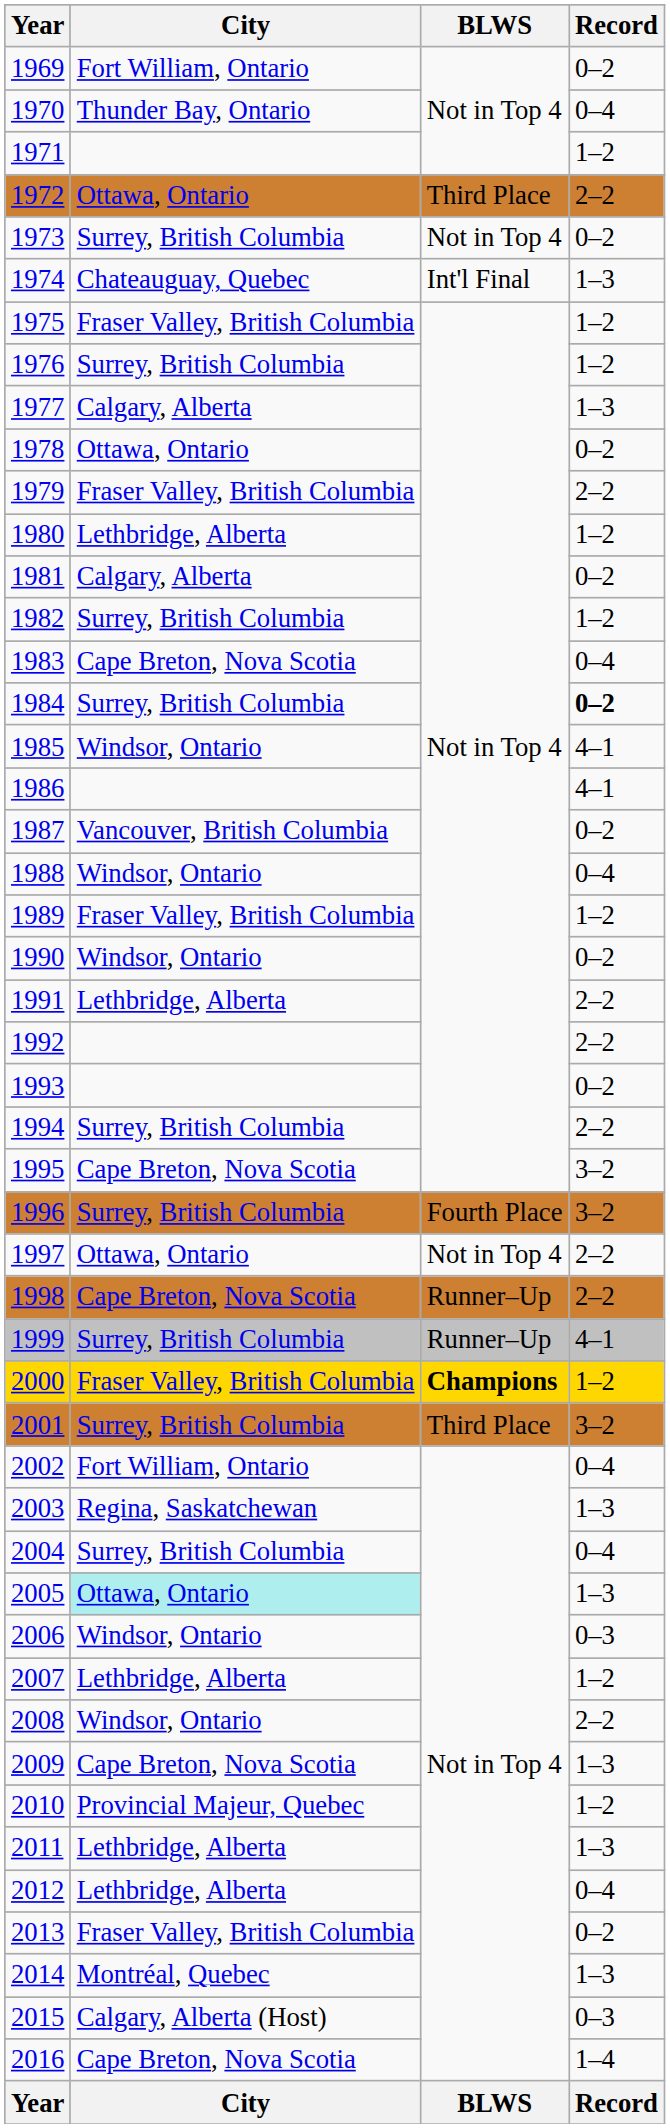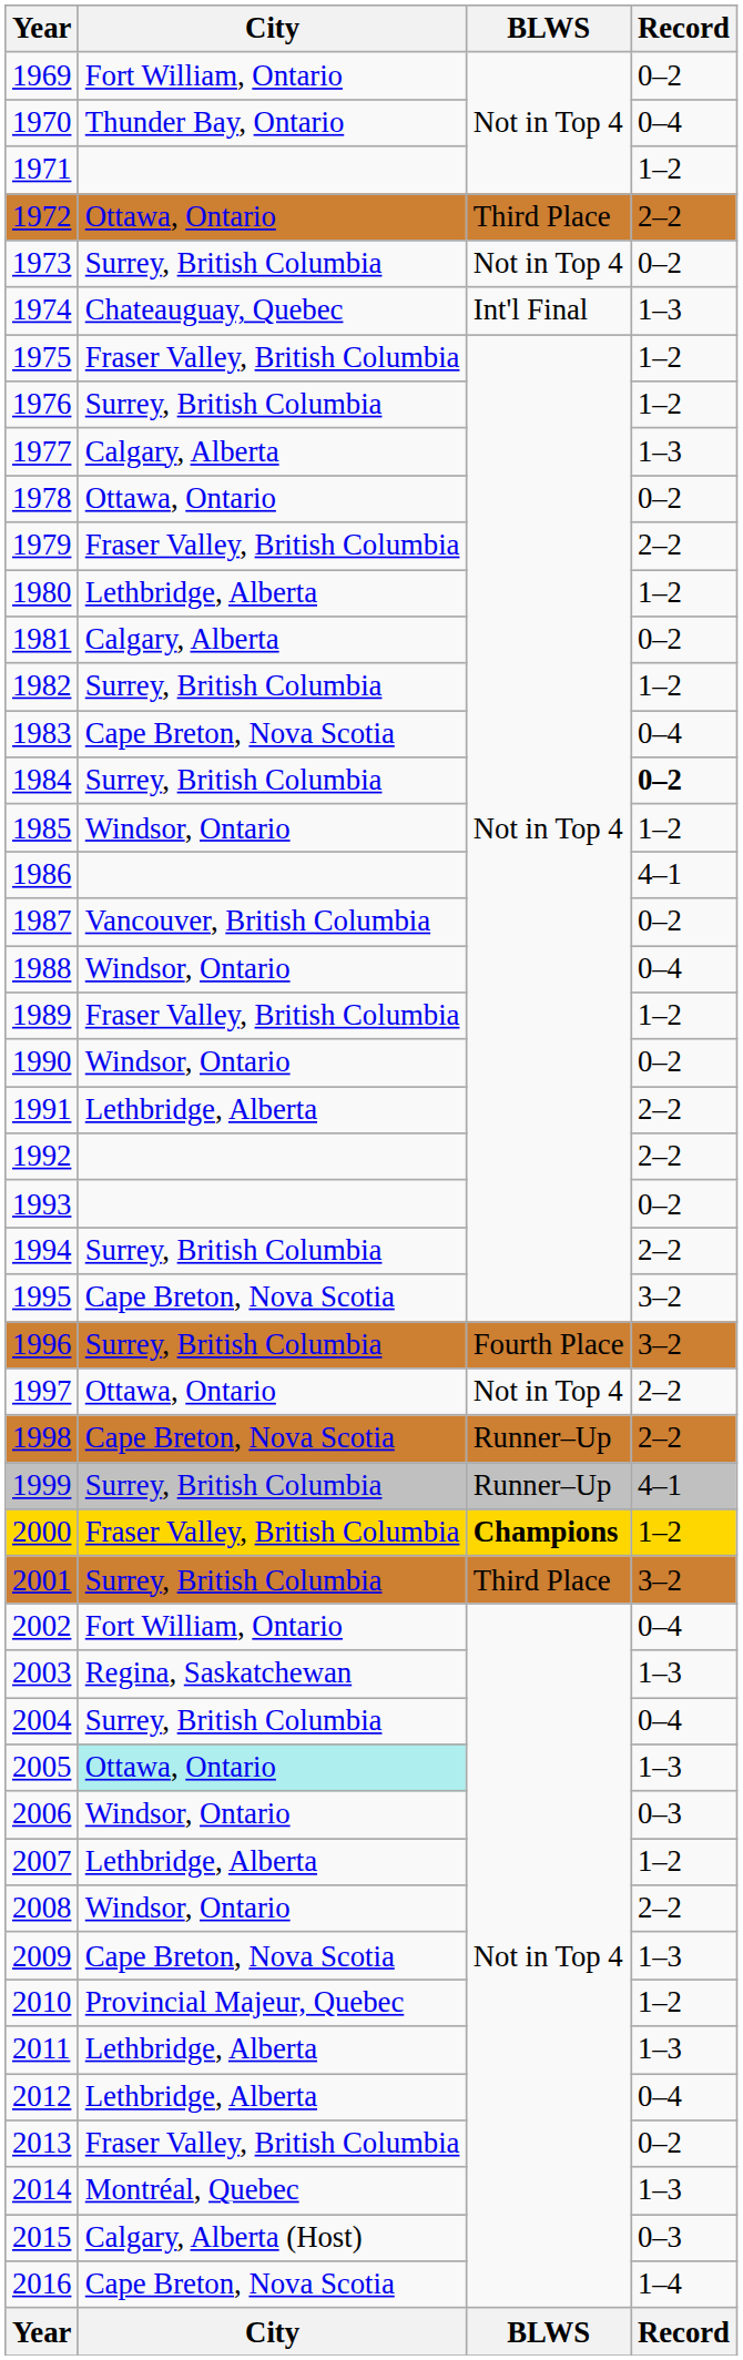1985 | Record: 4–1 -> 1–2
